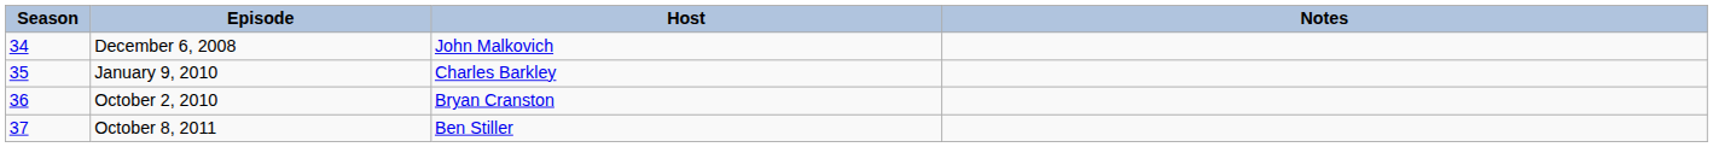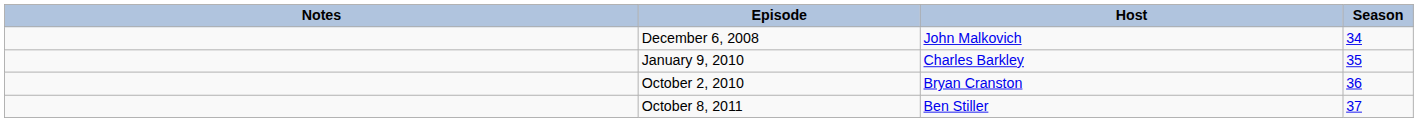columns swapped: Season <-> Notes
